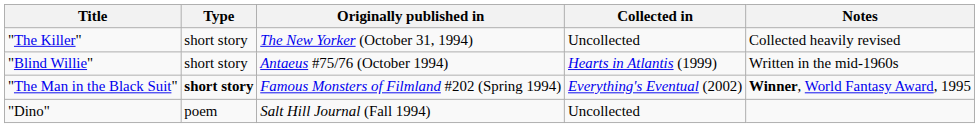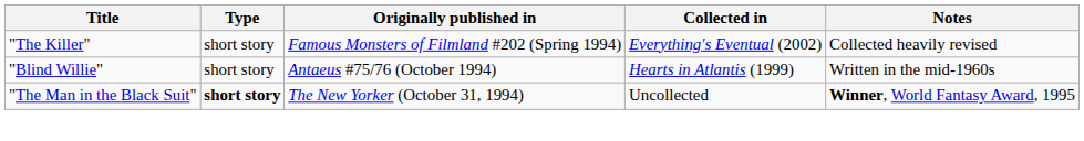"The Killer" | Originally published in: The New Yorker (October 31, 1994) -> Famous Monsters of Filmland #202 (Spring 1994)
"The Killer" | Collected in: Uncollected -> Everything's Eventual (2002)
"The Man in the Black Suit" | Originally published in: Famous Monsters of Filmland #202 (Spring 1994) -> The New Yorker (October 31, 1994)
"The Man in the Black Suit" | Collected in: Everything's Eventual (2002) -> Uncollected
- row: "Dino" | poem | Salt Hill Journal (Fall 1994) | Uncollected
